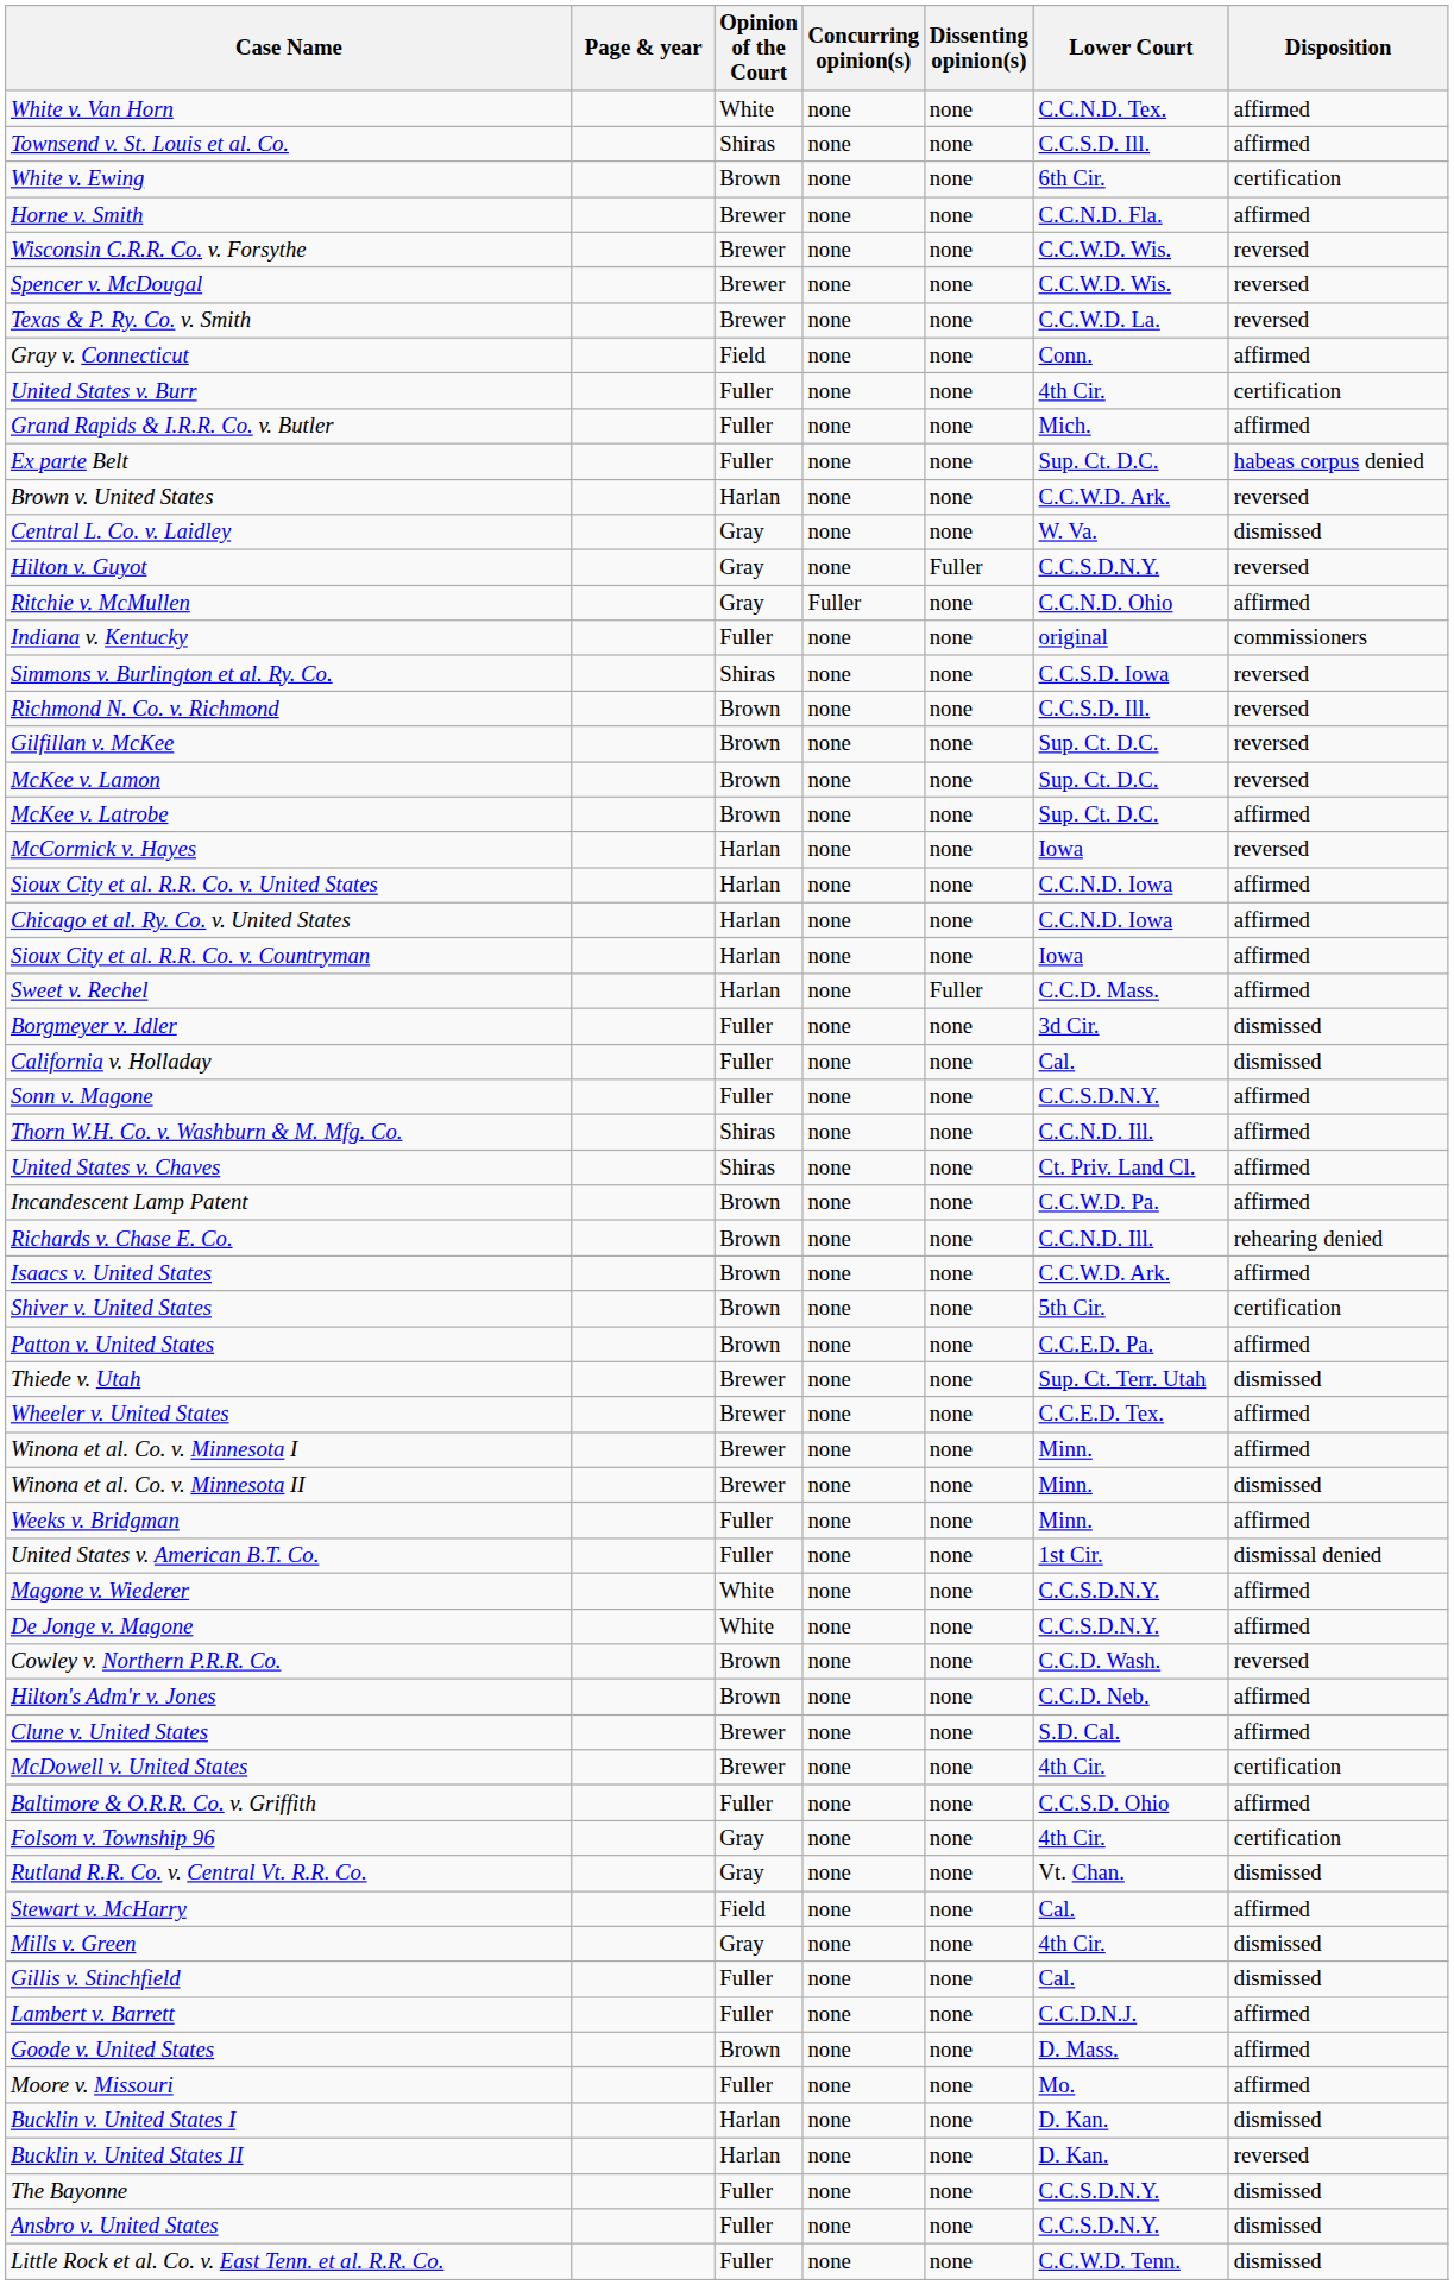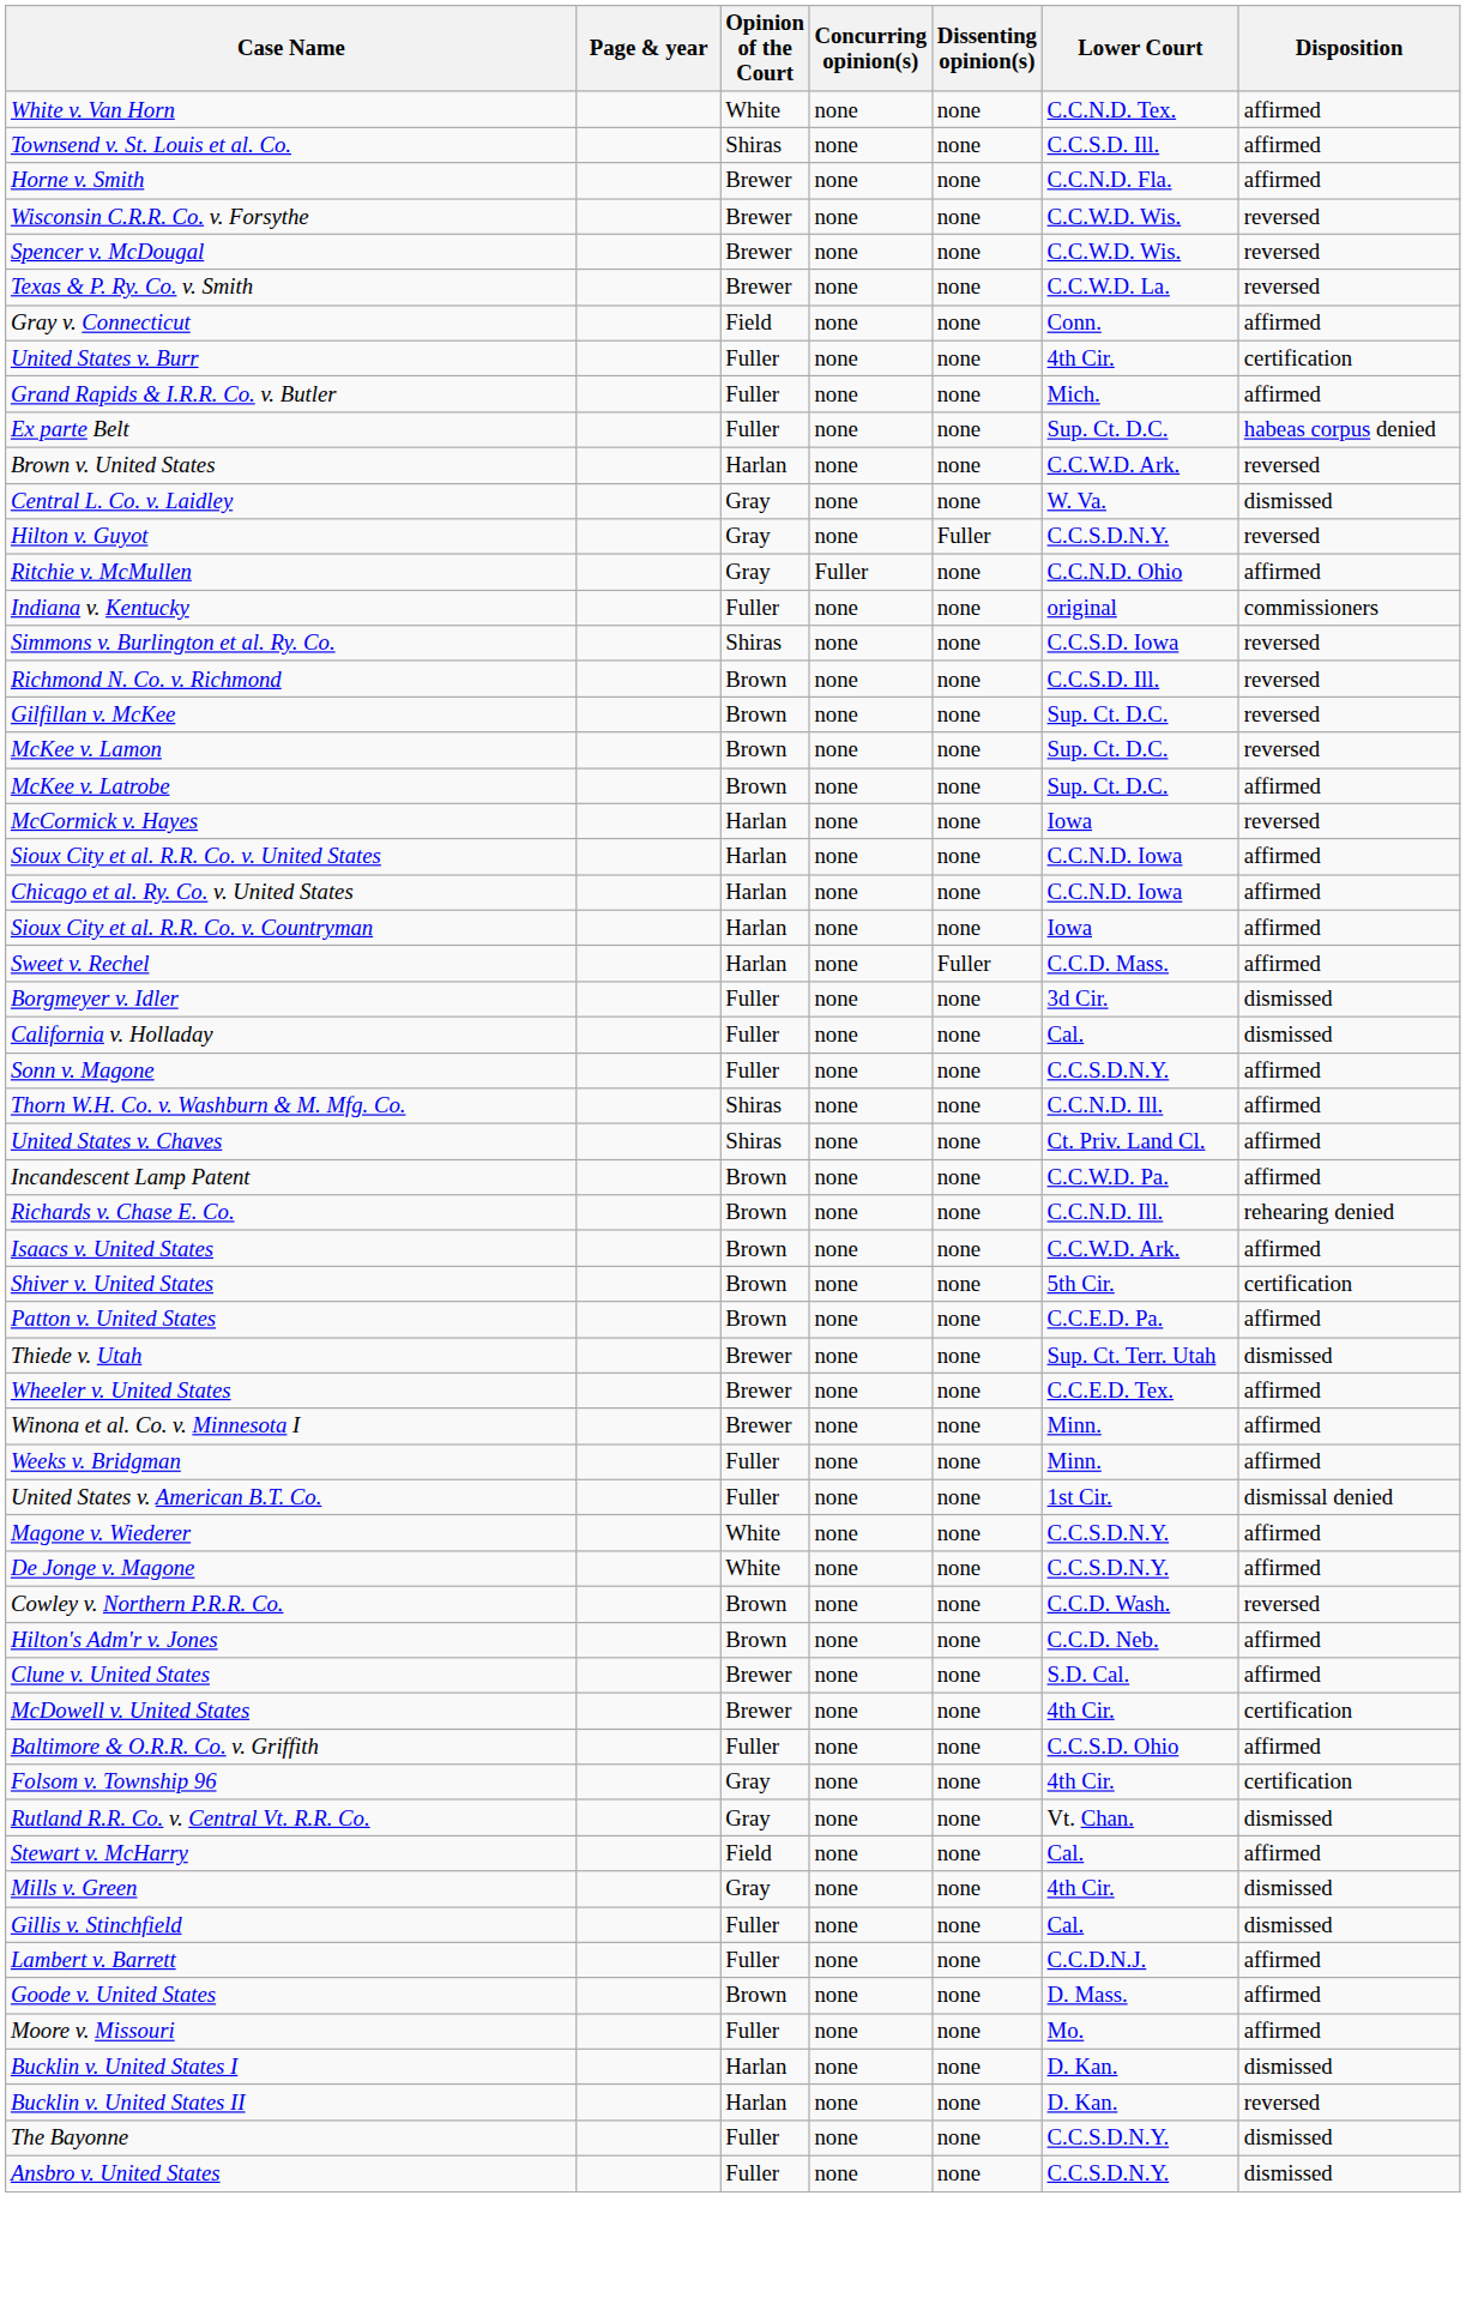- row: White v. Ewing | Brown | none | none | 6th Cir. | certification
- row: Winona et al. Co. v. Minnesota II | Brewer | none | none | Minn. | dismissed
- row: Little Rock et al. Co. v. East Tenn. et al. R.R. Co. | Fuller | none | none | C.C.W.D. Tenn. | dismissed
